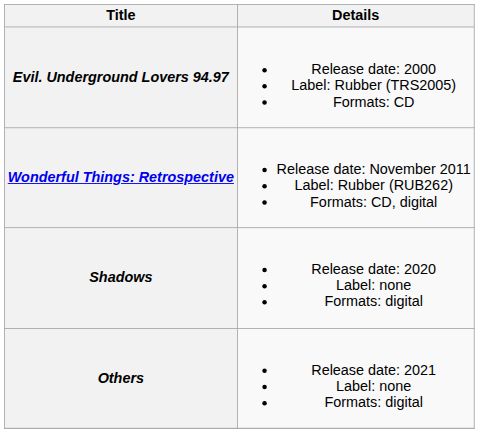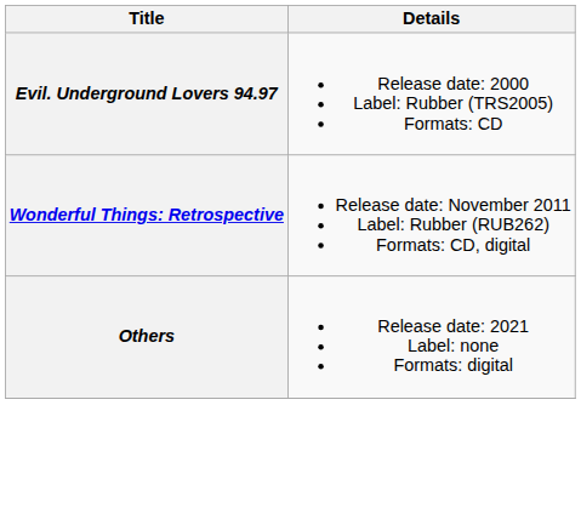- row: Shadows | Release date: 2020 Label: none Formats: digital
